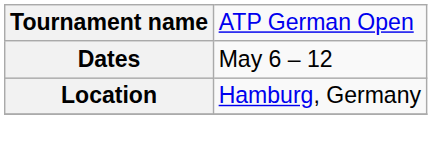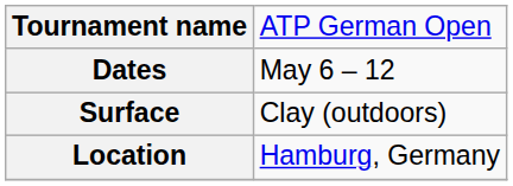+ row: Surface | Clay (outdoors)
